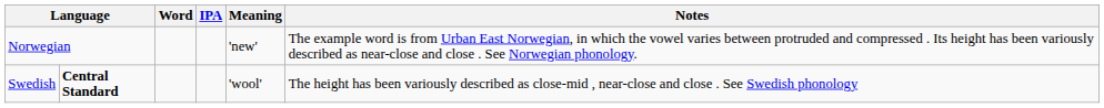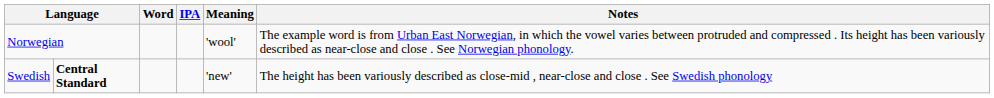Norwegian | Meaning: 'new' -> 'wool'
Swedish | Meaning: 'wool' -> 'new'
